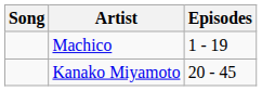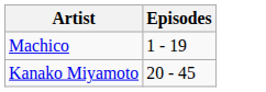- column: Song
